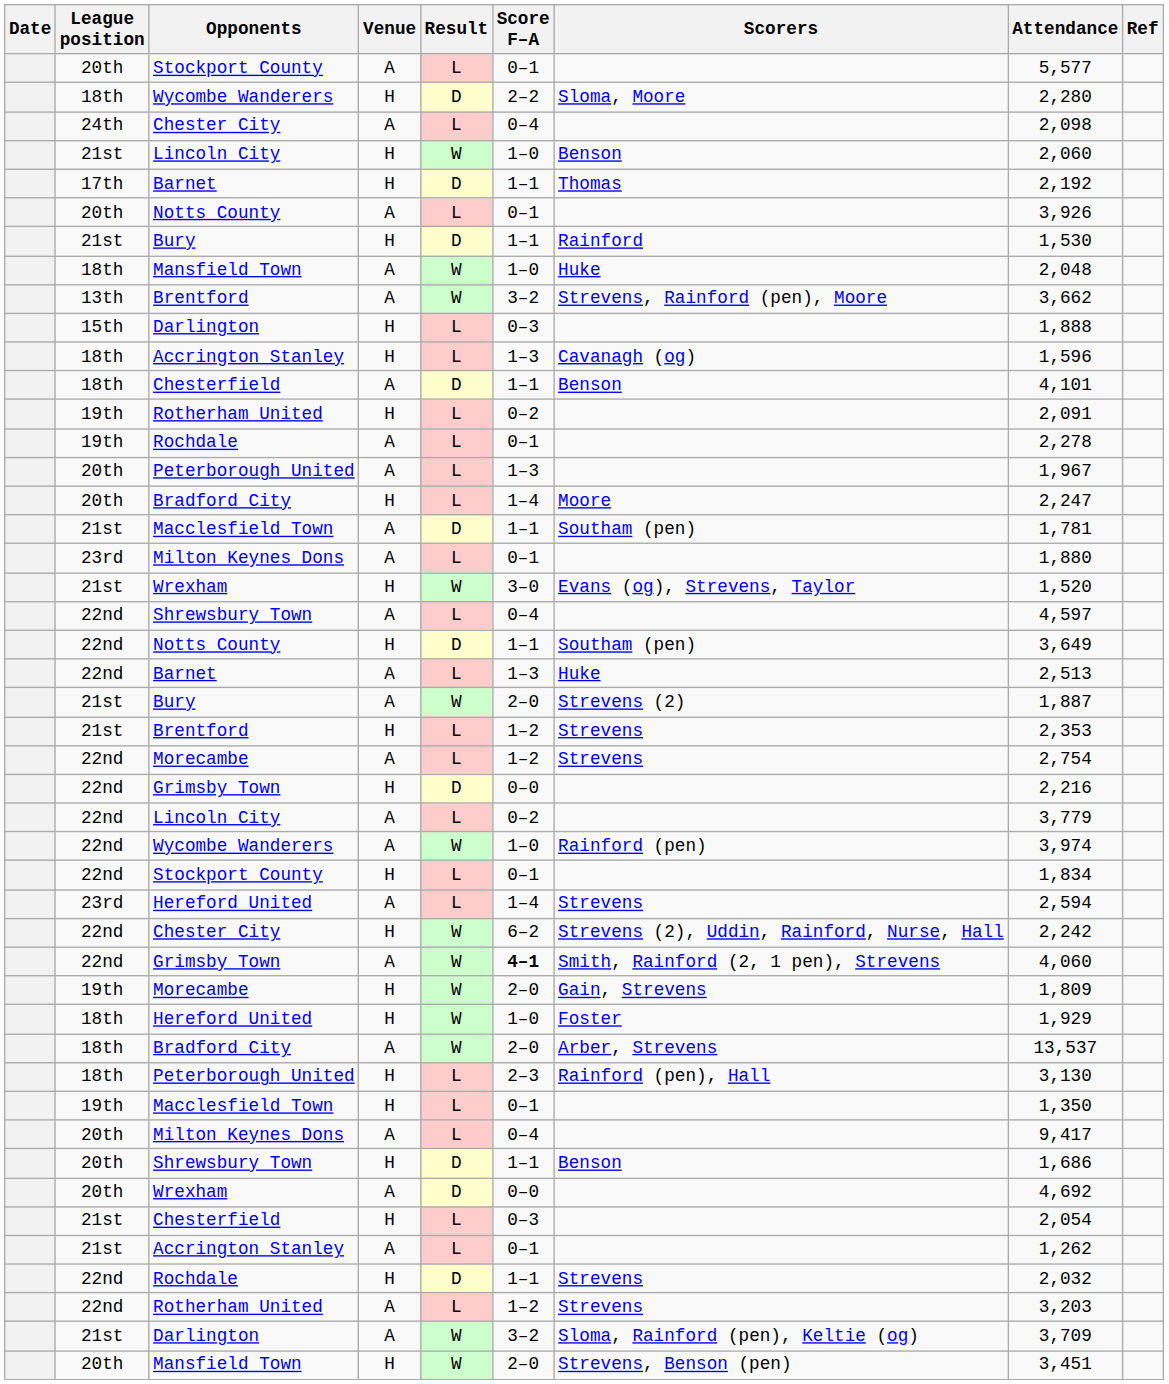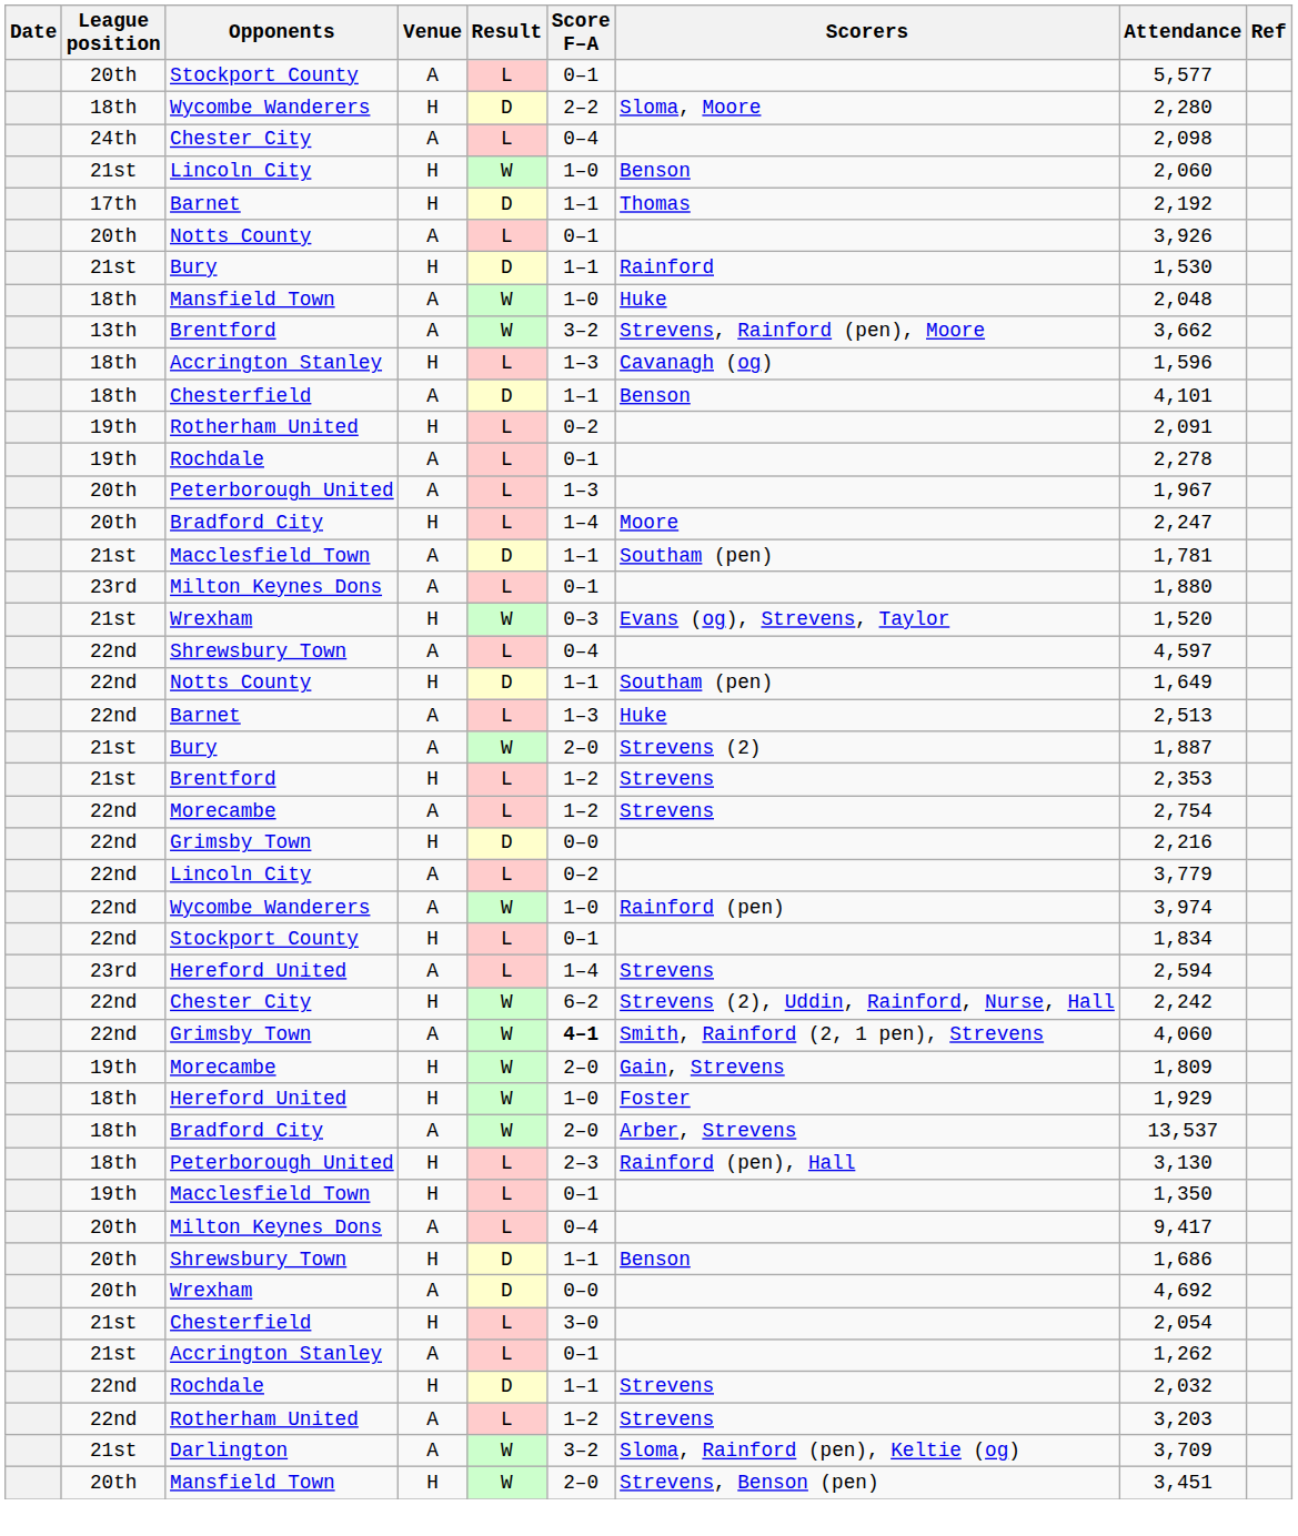- row: 15th | Darlington | H | L | 0–3 | 1,888
Wrexham / H | Score F–A: 3–0 -> 0–3
Notts County / H | Attendance: 3,649 -> 1,649
Chesterfield / H | Score F–A: 0–3 -> 3–0
